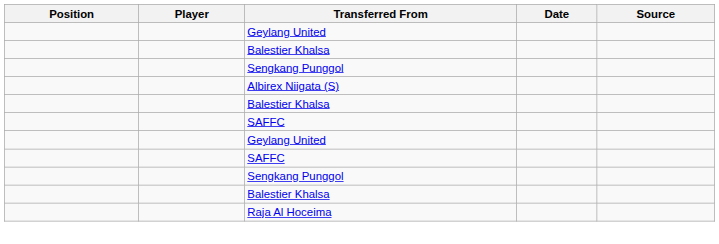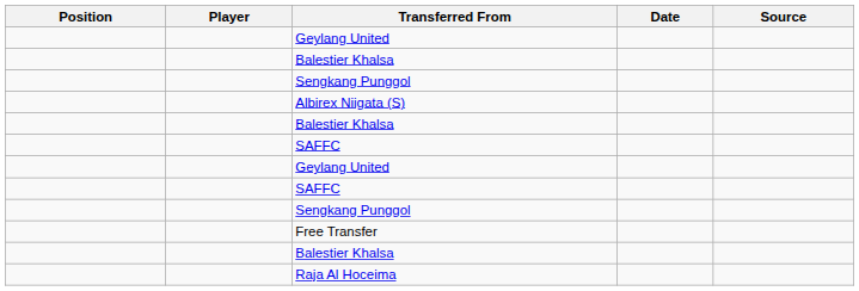+ row: Free Transfer
